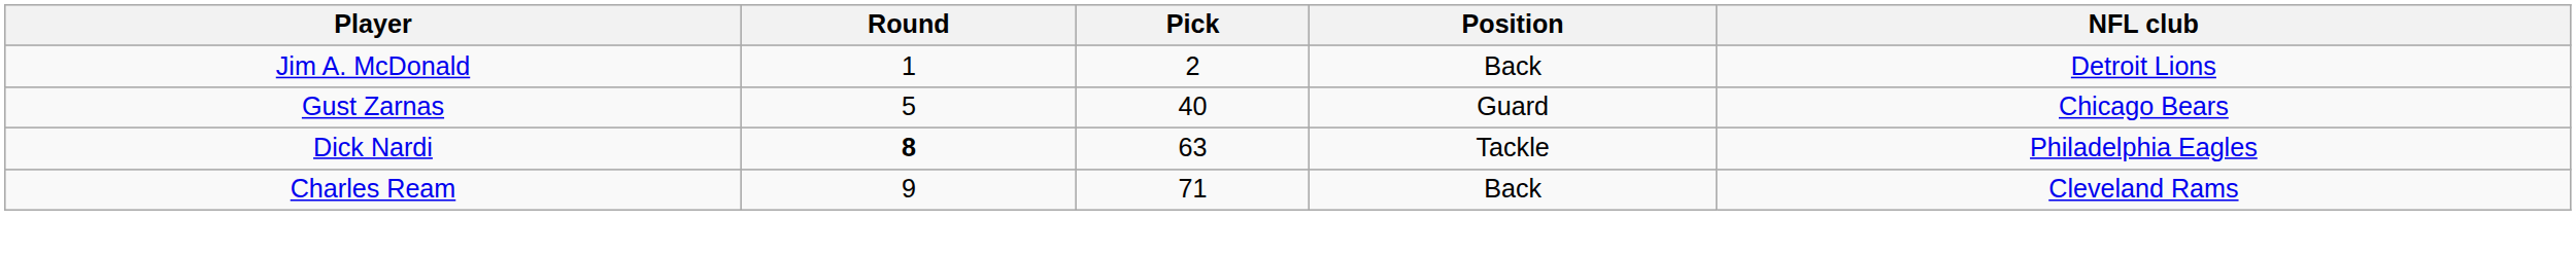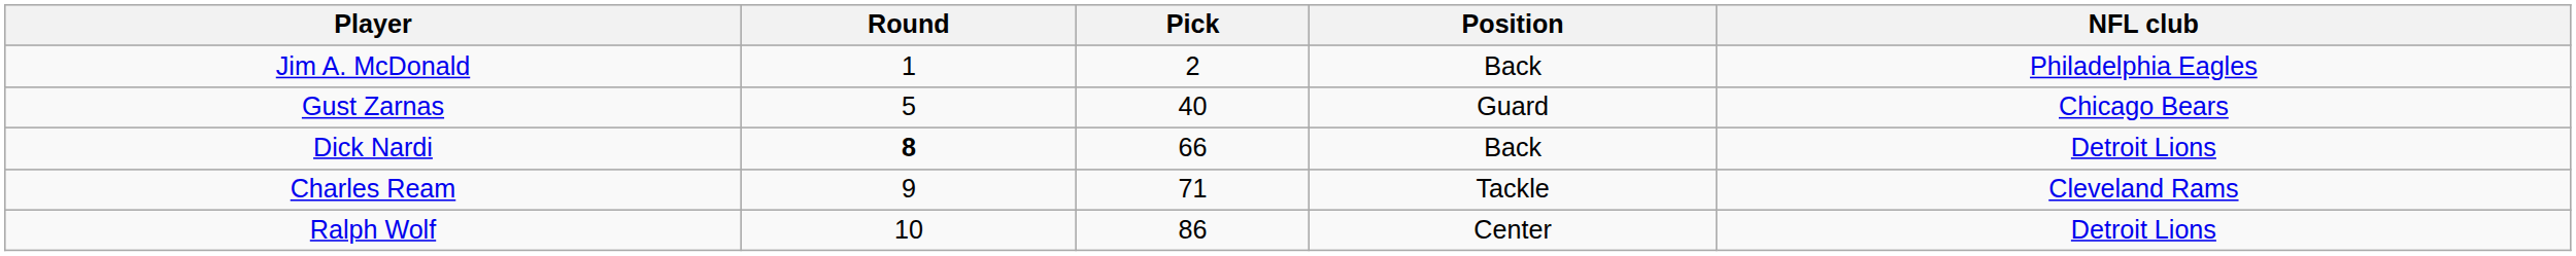Jim A. McDonald | NFL club: Detroit Lions -> Philadelphia Eagles
Dick Nardi | Pick: 63 -> 66
Dick Nardi | Position: Tackle -> Back
Dick Nardi | NFL club: Philadelphia Eagles -> Detroit Lions
Charles Ream | Position: Back -> Tackle
+ row: Ralph Wolf | 10 | 86 | Center | Detroit Lions
